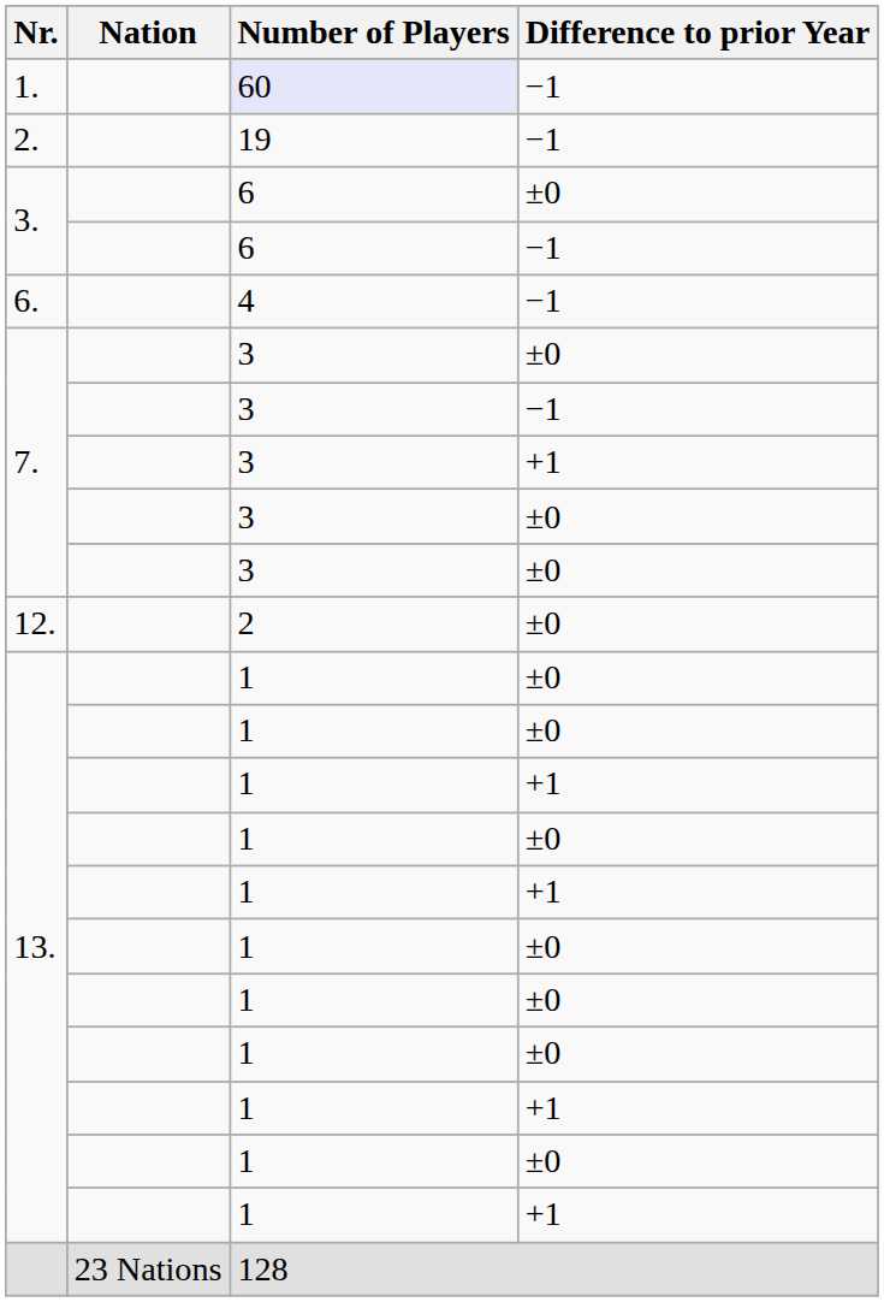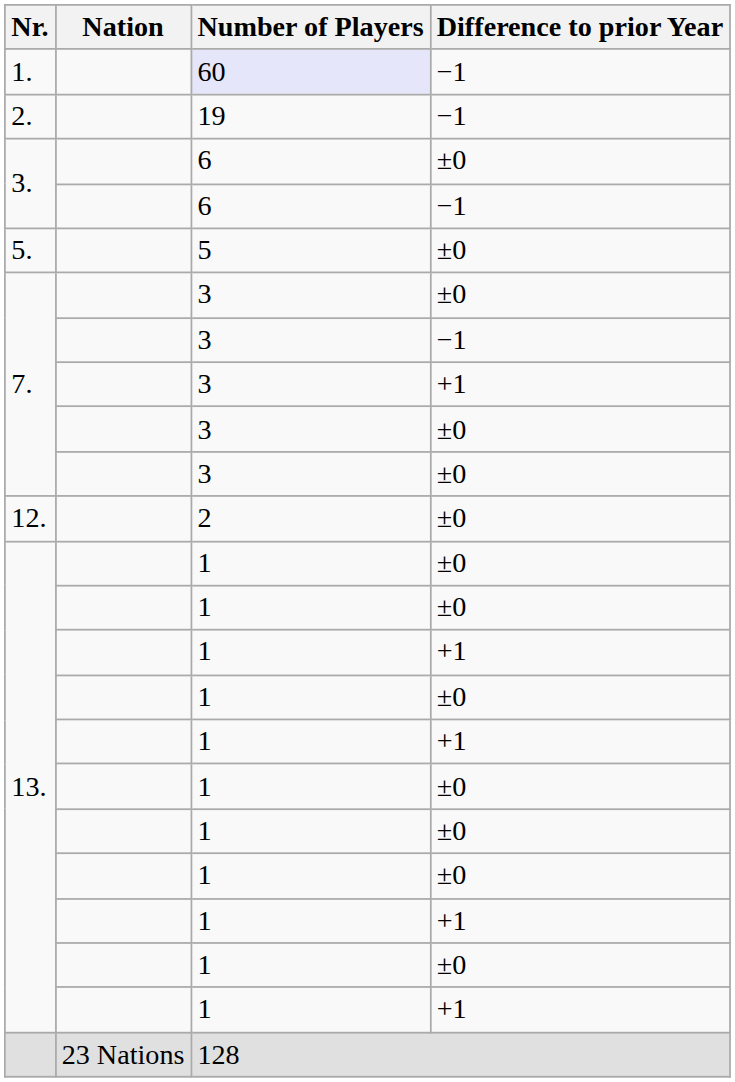+ row: 5. | 5 | ±0
- row: 6. | 4 | −1
